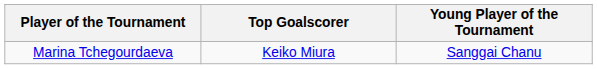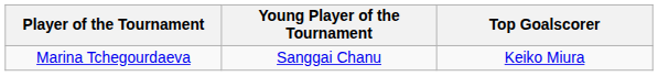columns swapped: Top Goalscorer <-> Young Player of the Tournament
